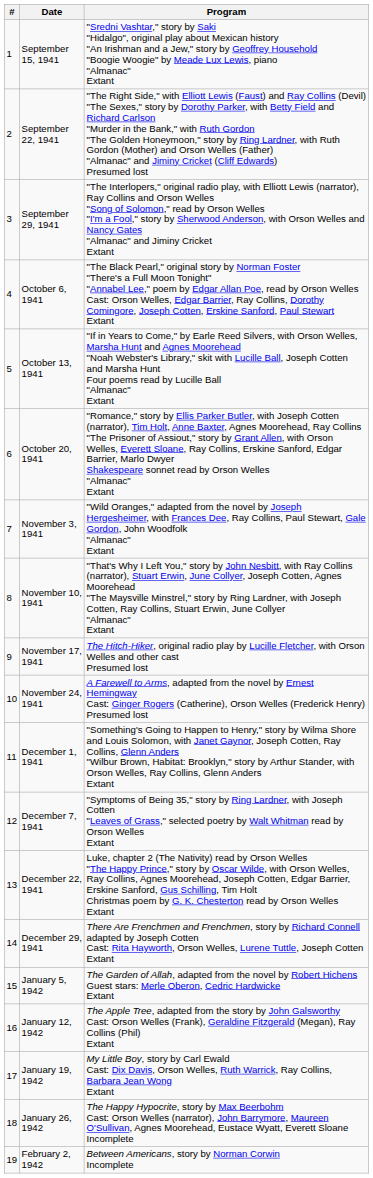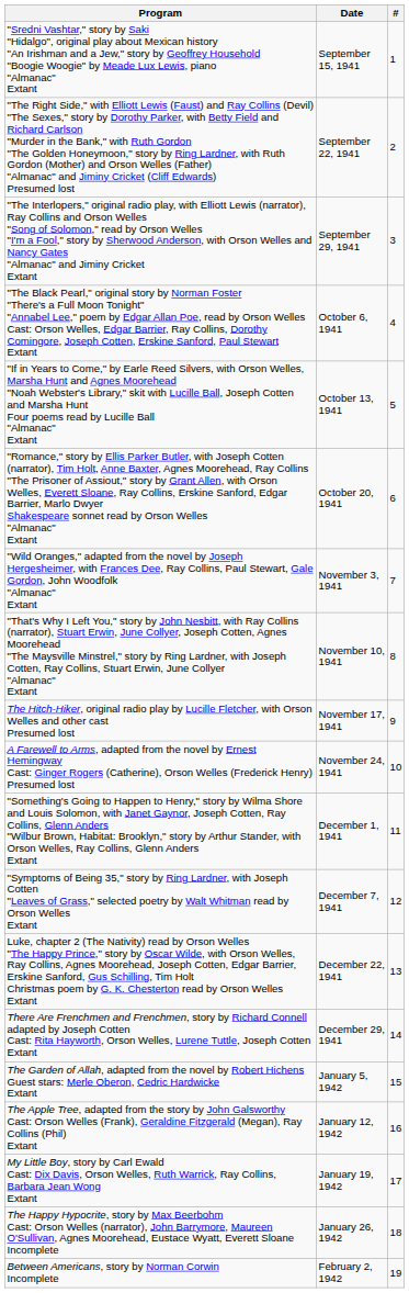columns swapped: # <-> Program
